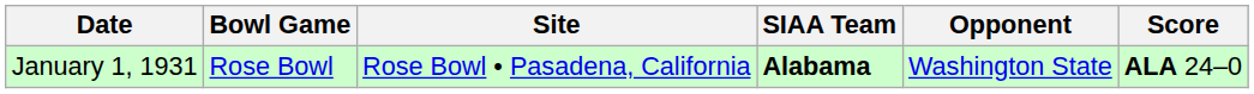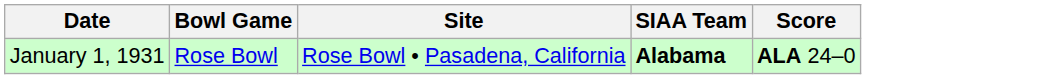- column: Opponent | Washington State
